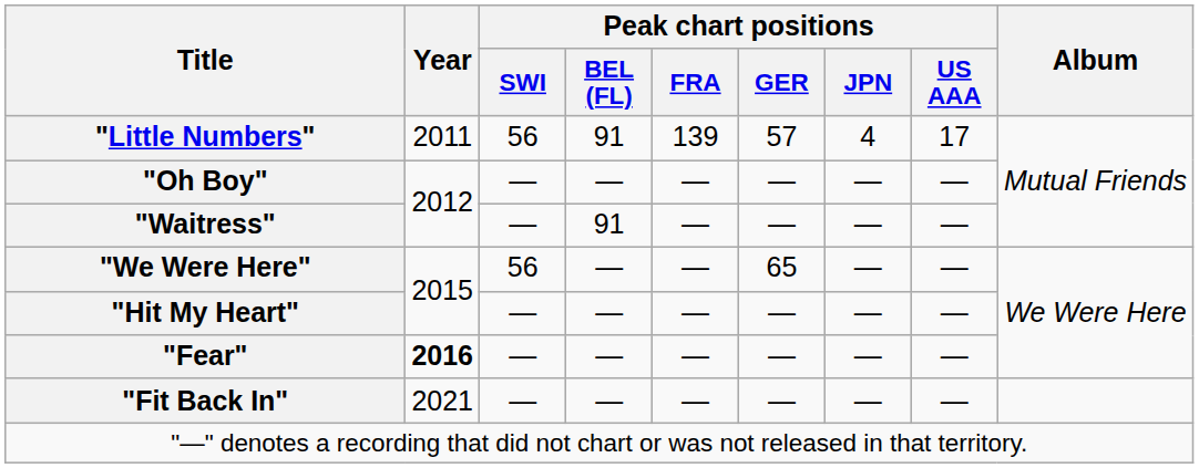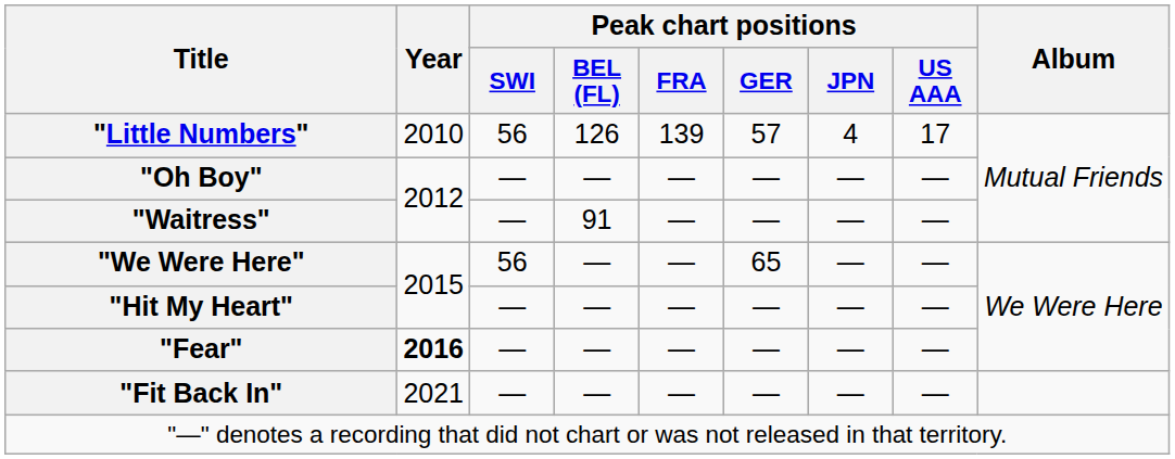"Little Numbers" | Year: 2011 -> 2010
"Little Numbers" | Peak chart positions / BEL (FL): 91 -> 126
